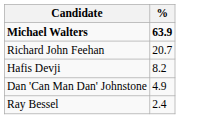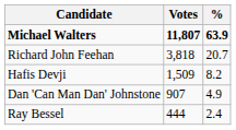+ column: Votes | 11,807 | 3,818 | 1,509 | 907 | 444
